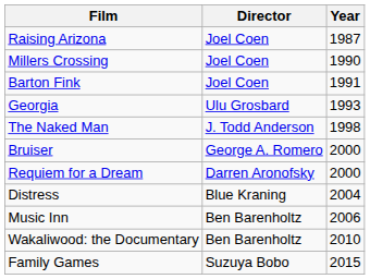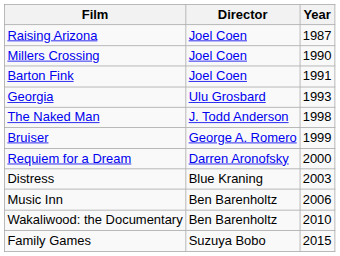Bruiser | Year: 2000 -> 1999
Distress | Year: 2004 -> 2003
